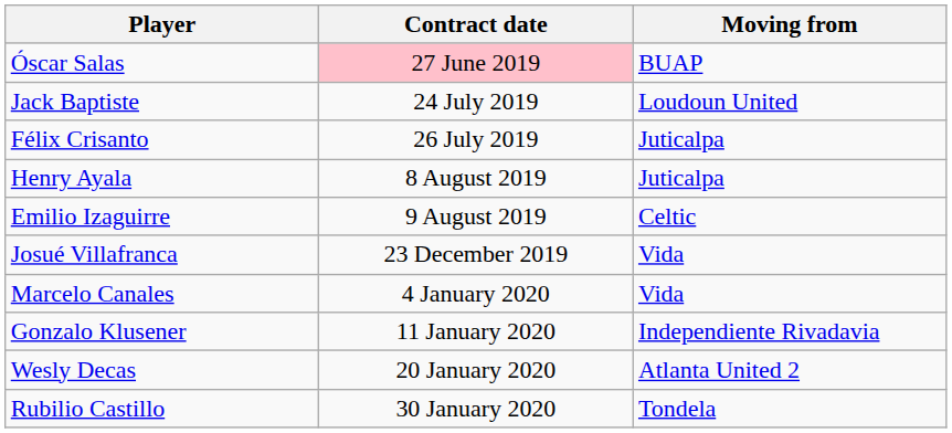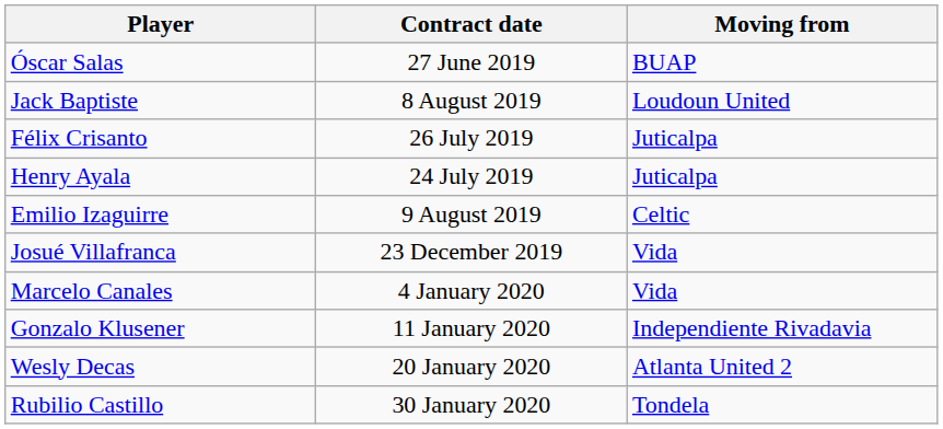Óscar Salas | Contract date: pink background -> no background
Jack Baptiste | Contract date: 24 July 2019 -> 8 August 2019
Henry Ayala | Contract date: 8 August 2019 -> 24 July 2019
